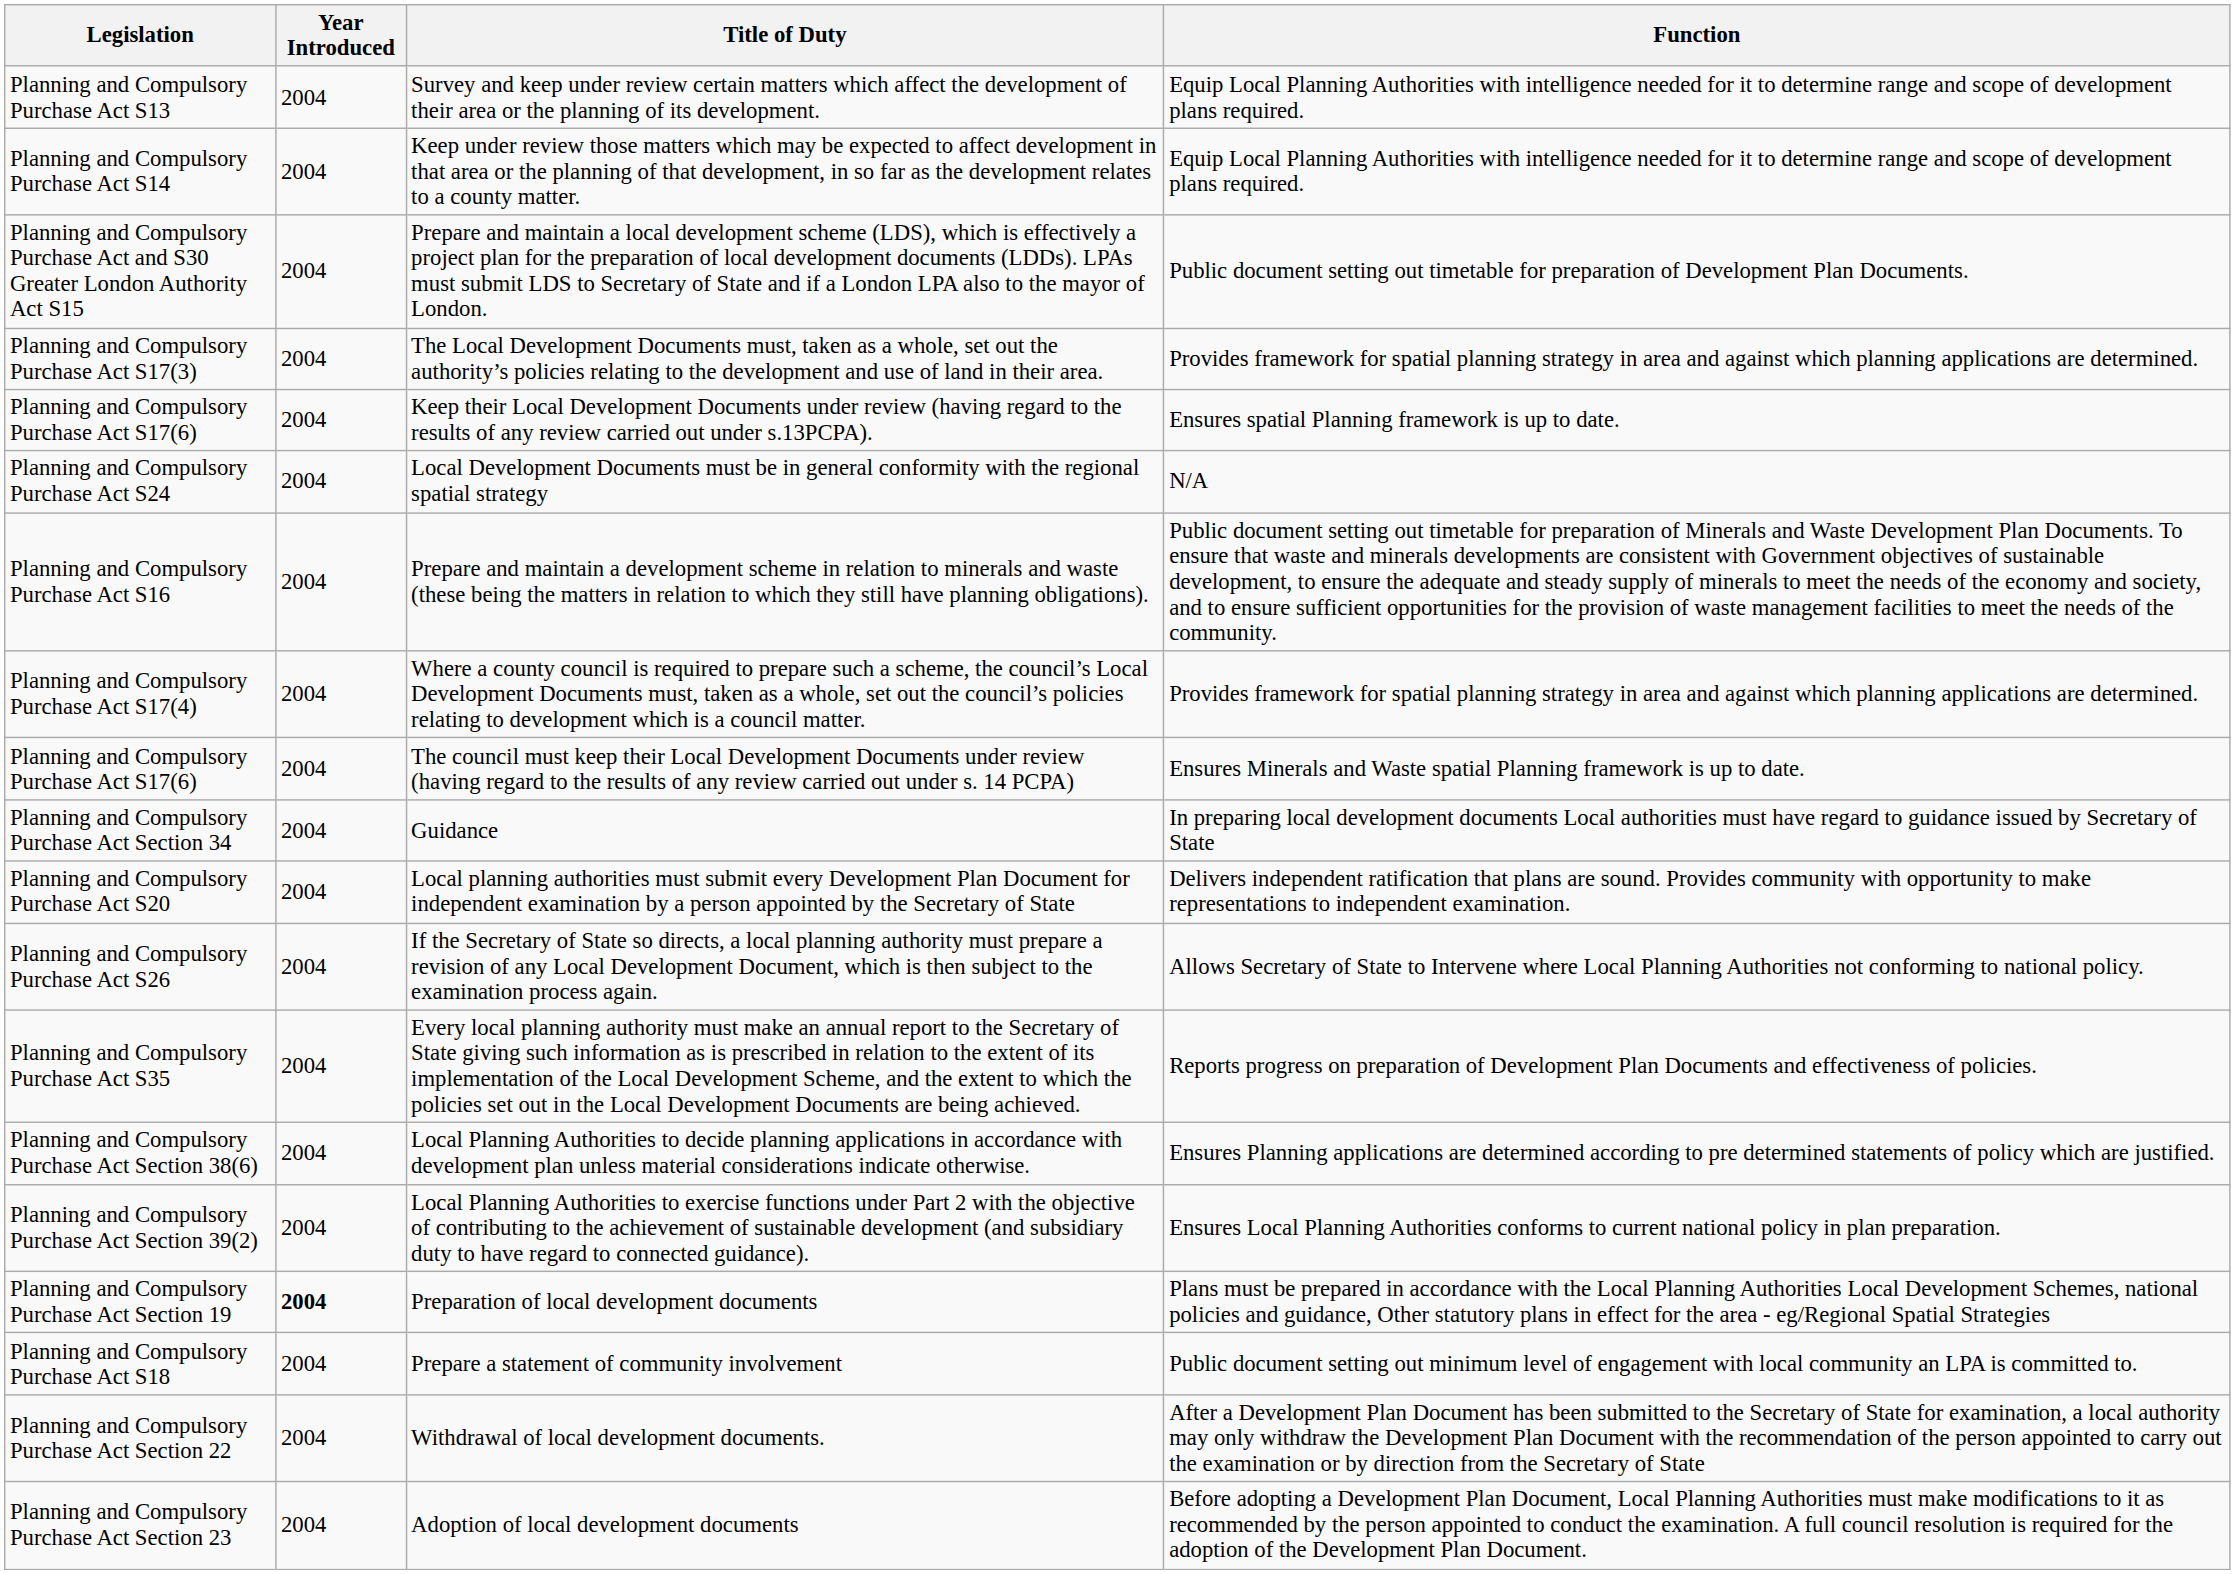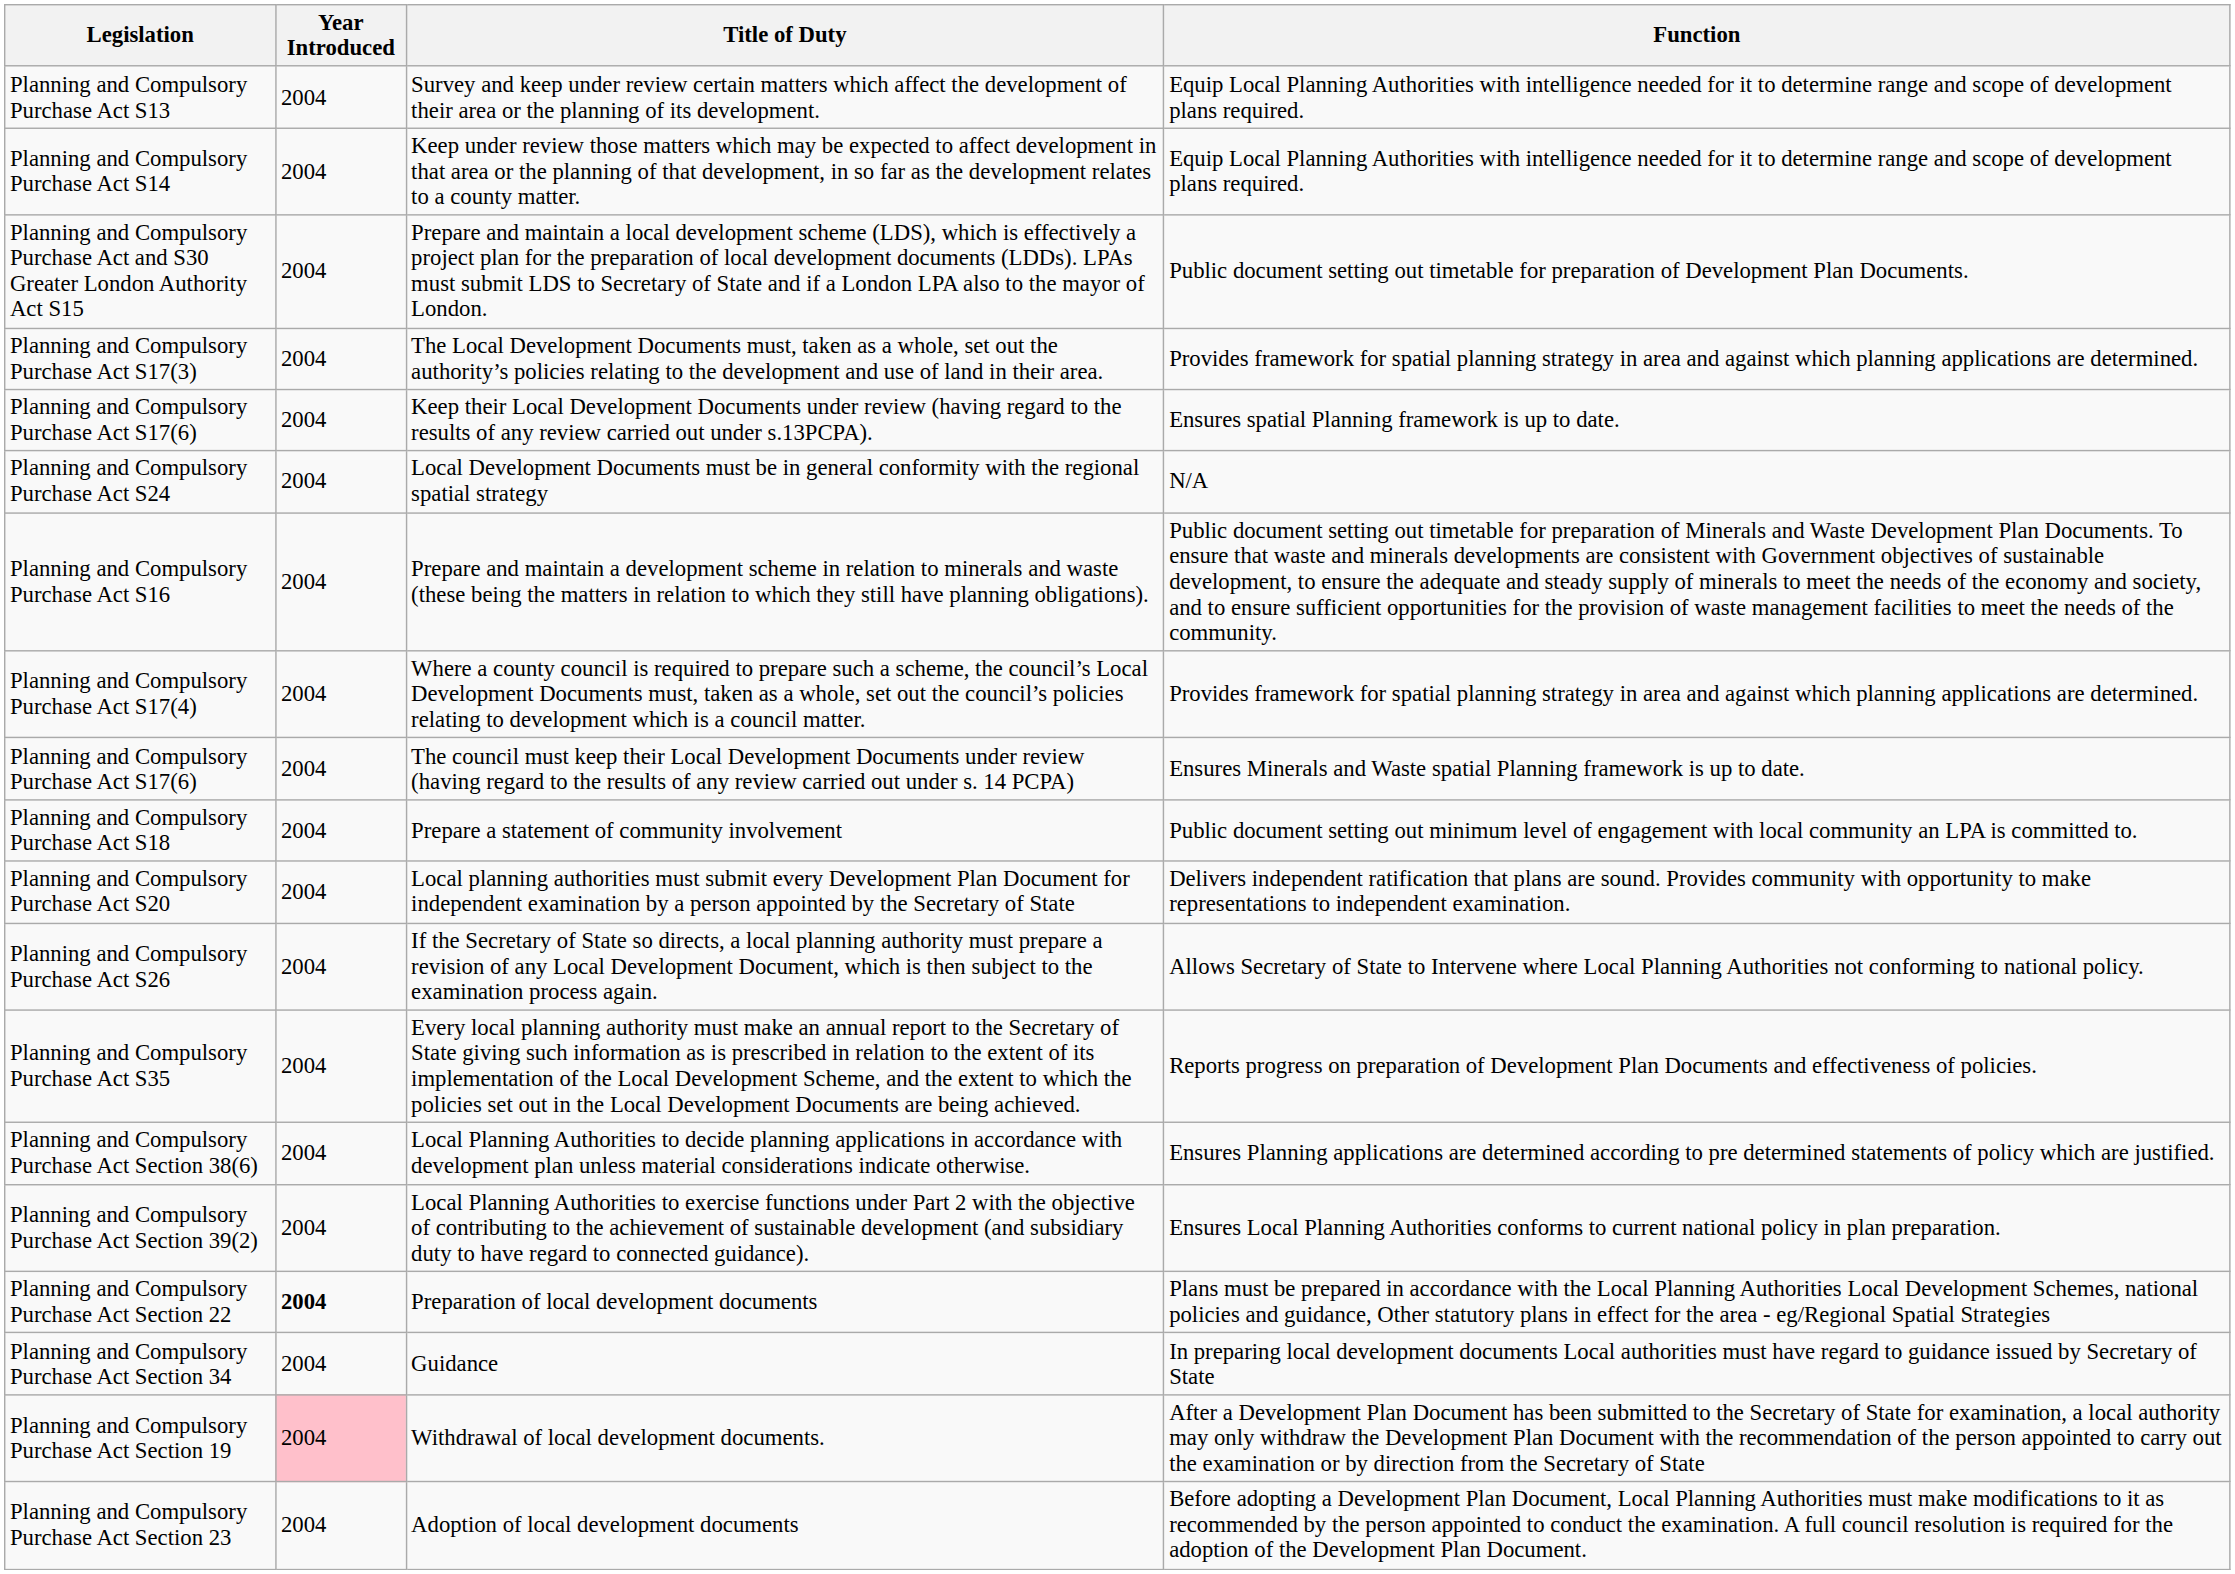rows swapped: Prepare a statement of community involvement <-> Guidance
Preparation of local development documents | Legislation: Planning and Compulsory Purchase Act Section 19 -> Planning and Compulsory Purchase Act Section 22
Withdrawal of local development documents. | Legislation: Planning and Compulsory Purchase Act Section 22 -> Planning and Compulsory Purchase Act Section 19
Withdrawal of local development documents. | Year Introduced: no background -> pink background
